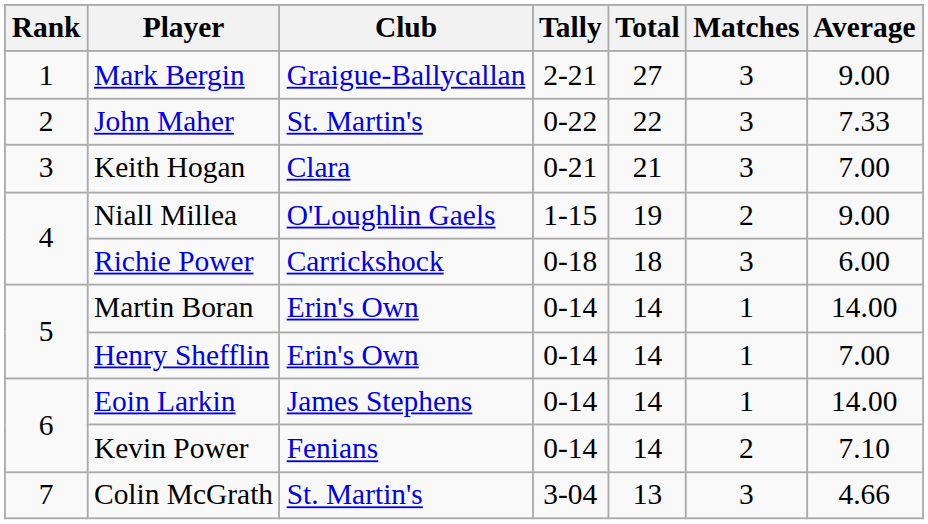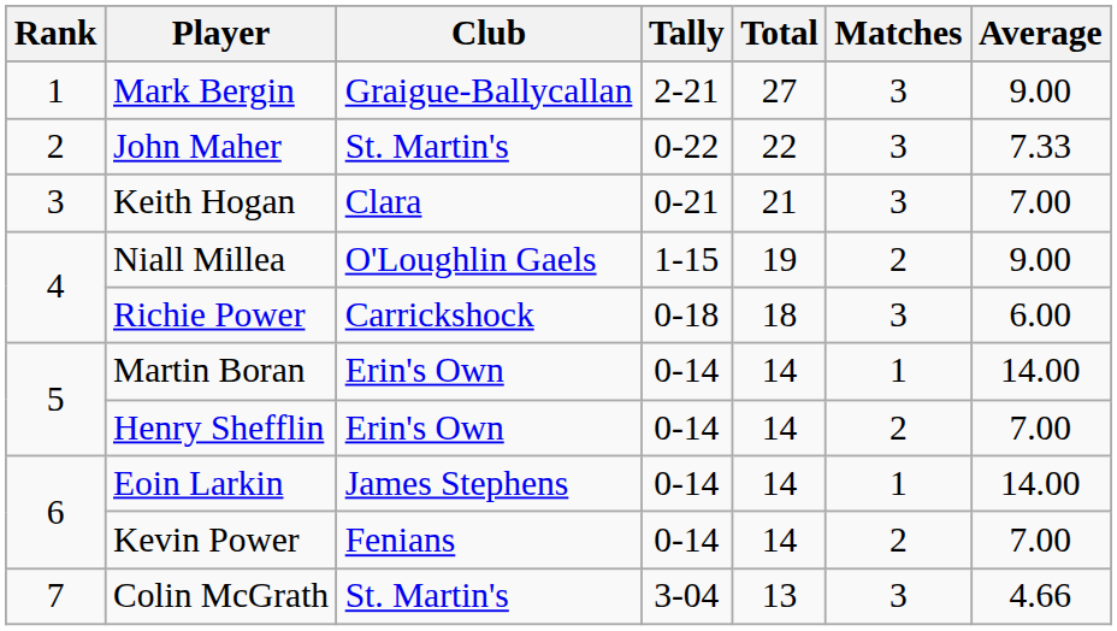Henry Shefflin | Matches: 1 -> 2
Kevin Power | Average: 7.10 -> 7.00
